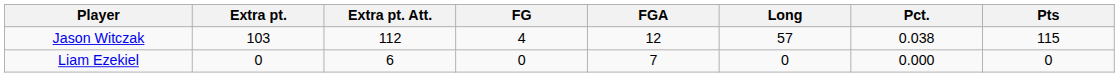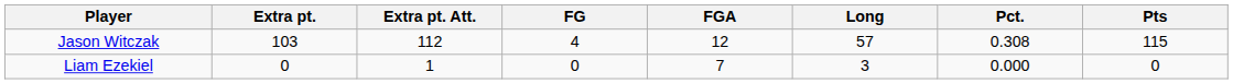Jason Witczak | Pct.: 0.038 -> 0.308
Liam Ezekiel | Extra pt. Att.: 6 -> 1
Liam Ezekiel | Long: 0 -> 3
